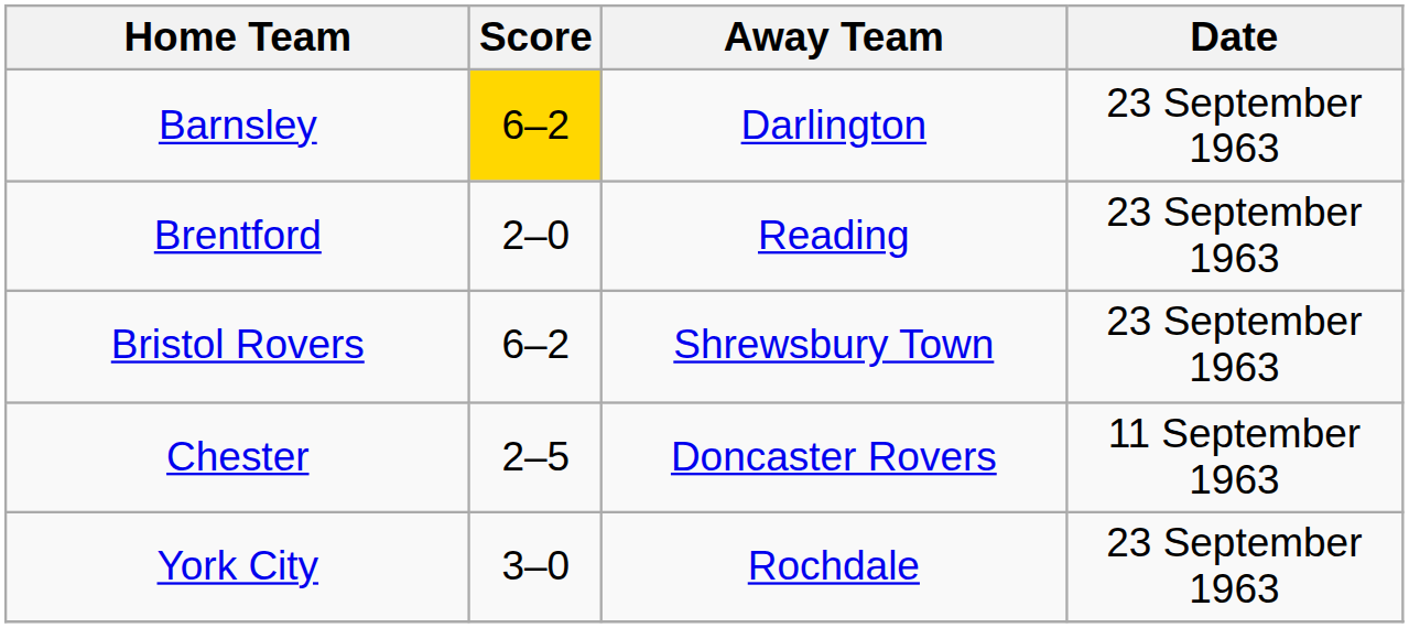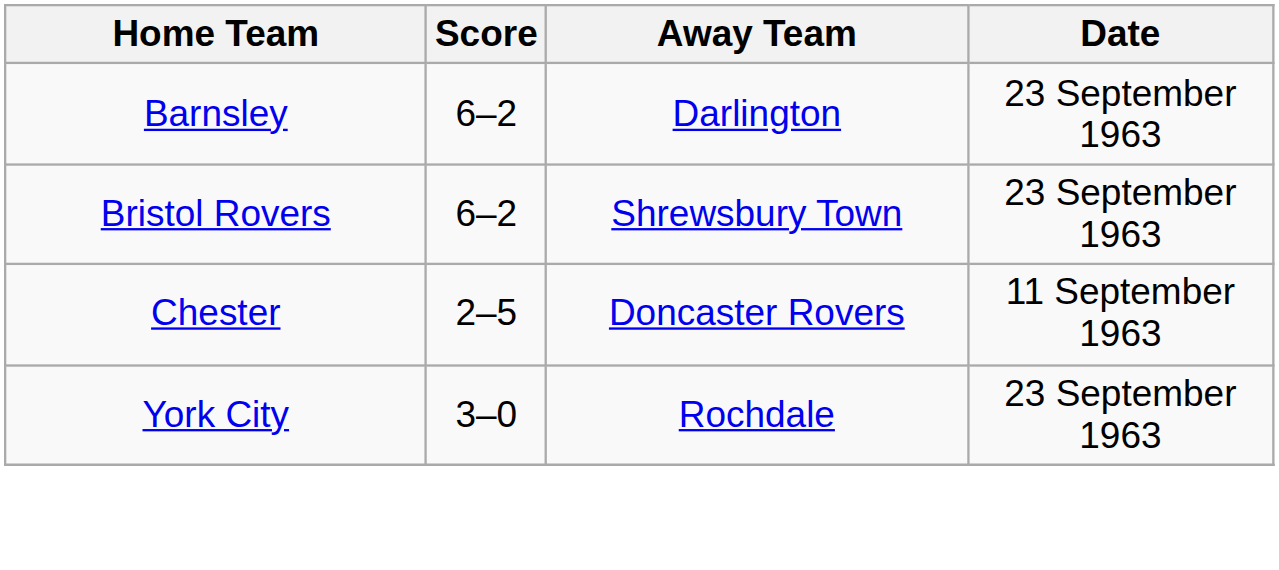Barnsley | Score: gold background -> no background
- row: Brentford | 2–0 | Reading | 23 September 1963
